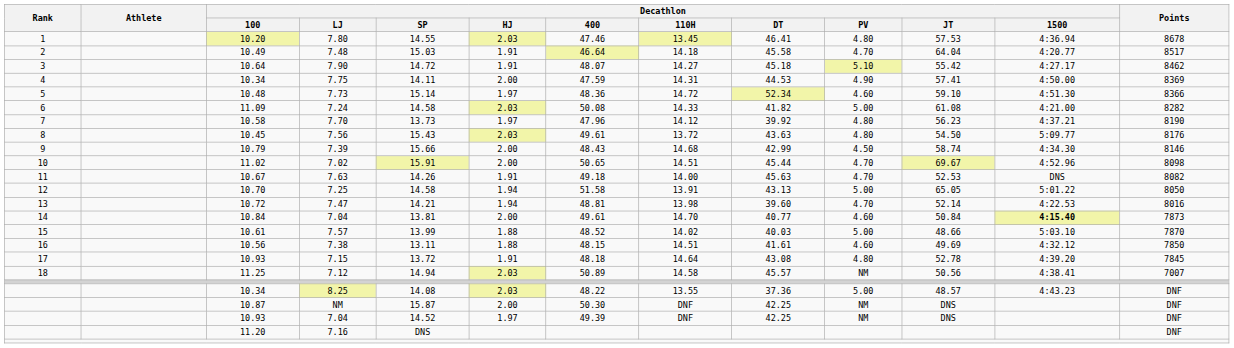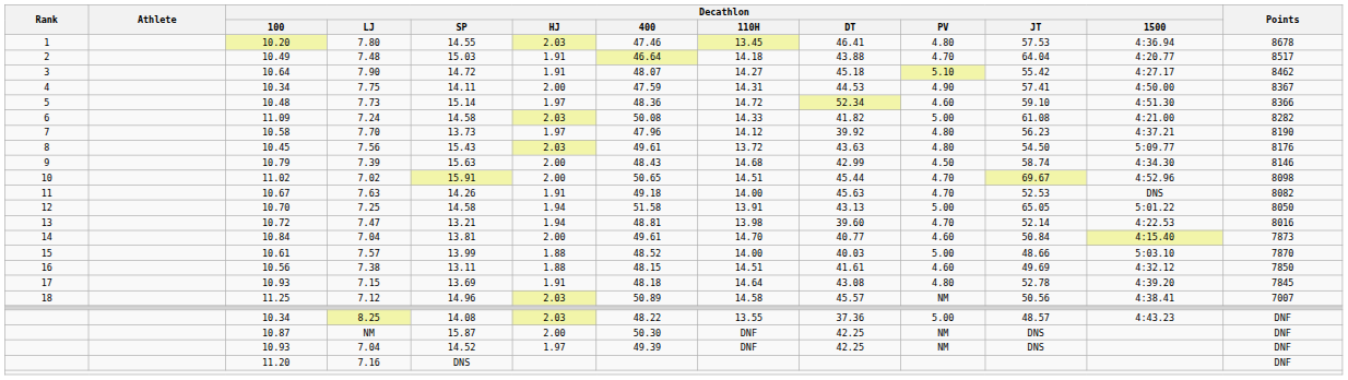7.48 | Decathlon / DT: 45.58 -> 43.88
7.75 | Points: 8369 -> 8367
7.39 | Decathlon / SP: 15.66 -> 15.63
7.47 | Decathlon / SP: 14.21 -> 13.21
10.84 / 7.04 | Decathlon / 1500: bold -> normal
7.57 | Decathlon / 110H: 14.02 -> 14.00
7.15 | Decathlon / SP: 13.72 -> 13.69
7.12 | Decathlon / SP: 14.94 -> 14.96
